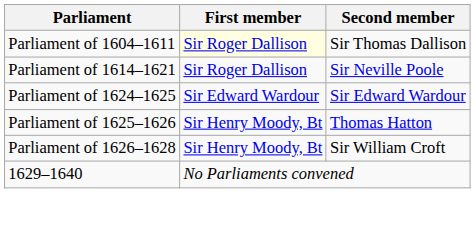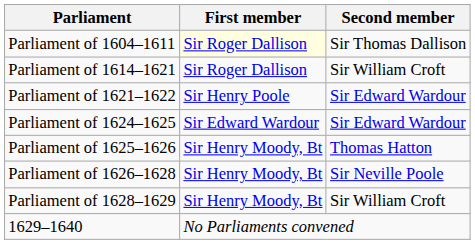Parliament of 1614–1621 | Second member: Sir Neville Poole -> Sir William Croft
+ row: Parliament of 1621–1622 | Sir Henry Poole | Sir Edward Wardour
Parliament of 1626–1628 | Second member: Sir William Croft -> Sir Neville Poole
+ row: Parliament of 1628–1629 | Sir Henry Moody, Bt | Sir William Croft
